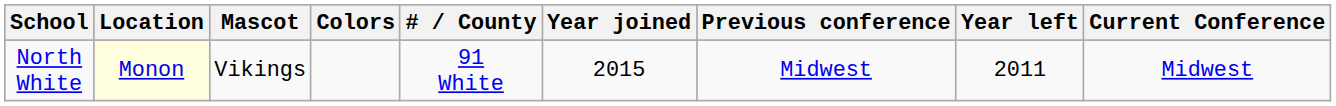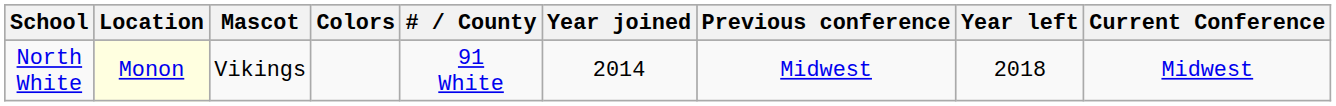North White | Year joined: 2015 -> 2014
North White | Year left: 2011 -> 2018
